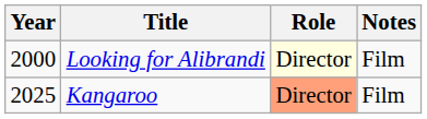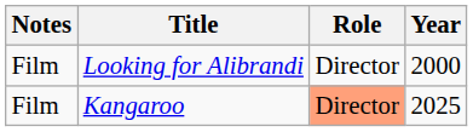columns swapped: Year <-> Notes
Looking for Alibrandi | Role: lightyellow background -> no background
